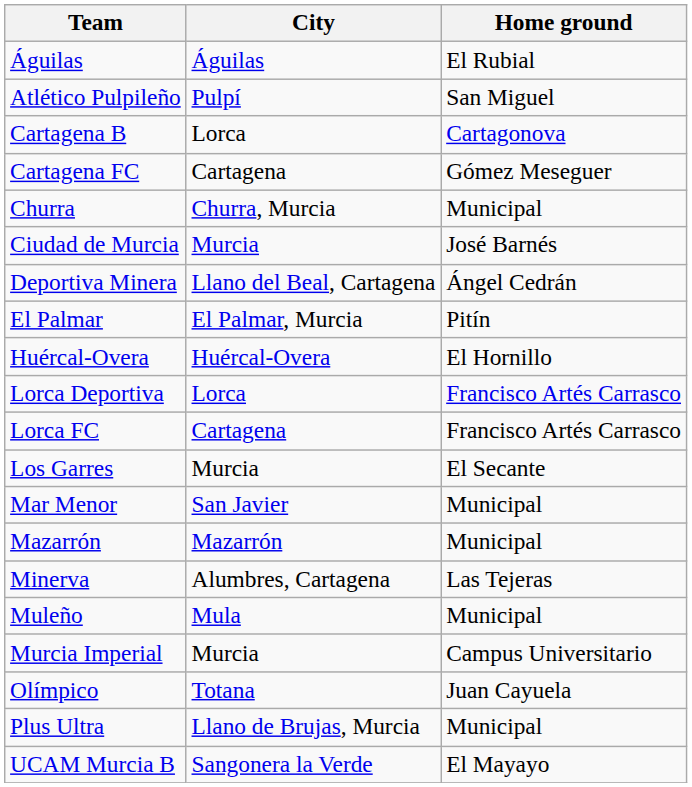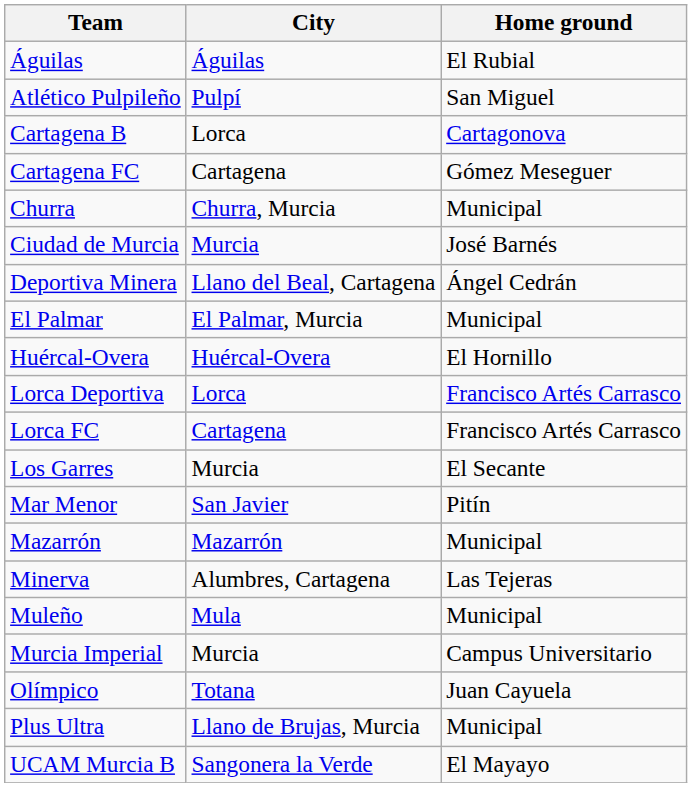El Palmar | Home ground: Pitín -> Municipal
Mar Menor | Home ground: Municipal -> Pitín
